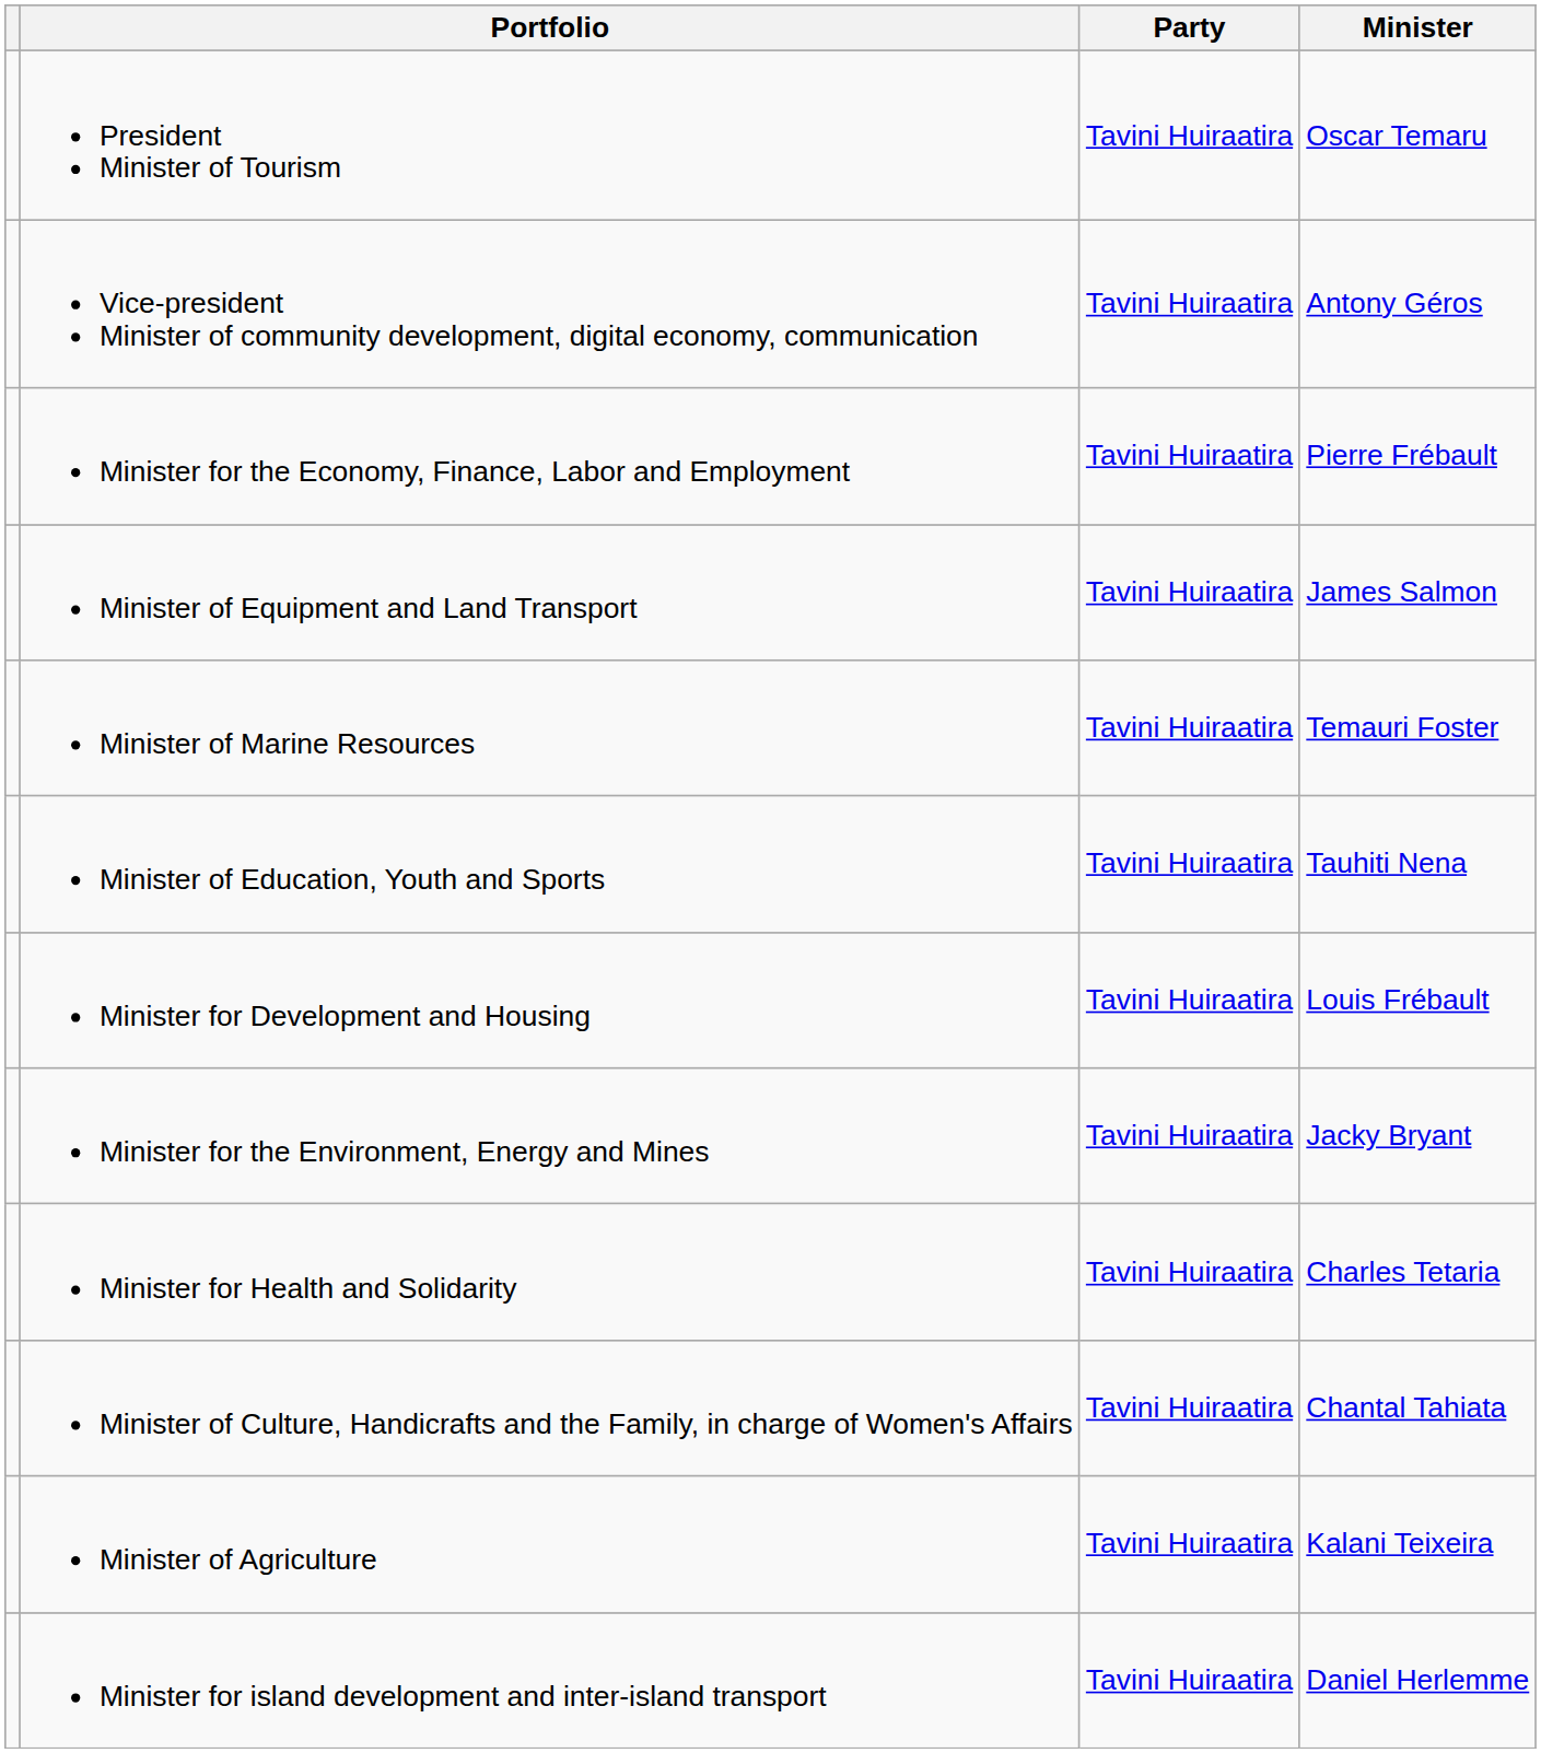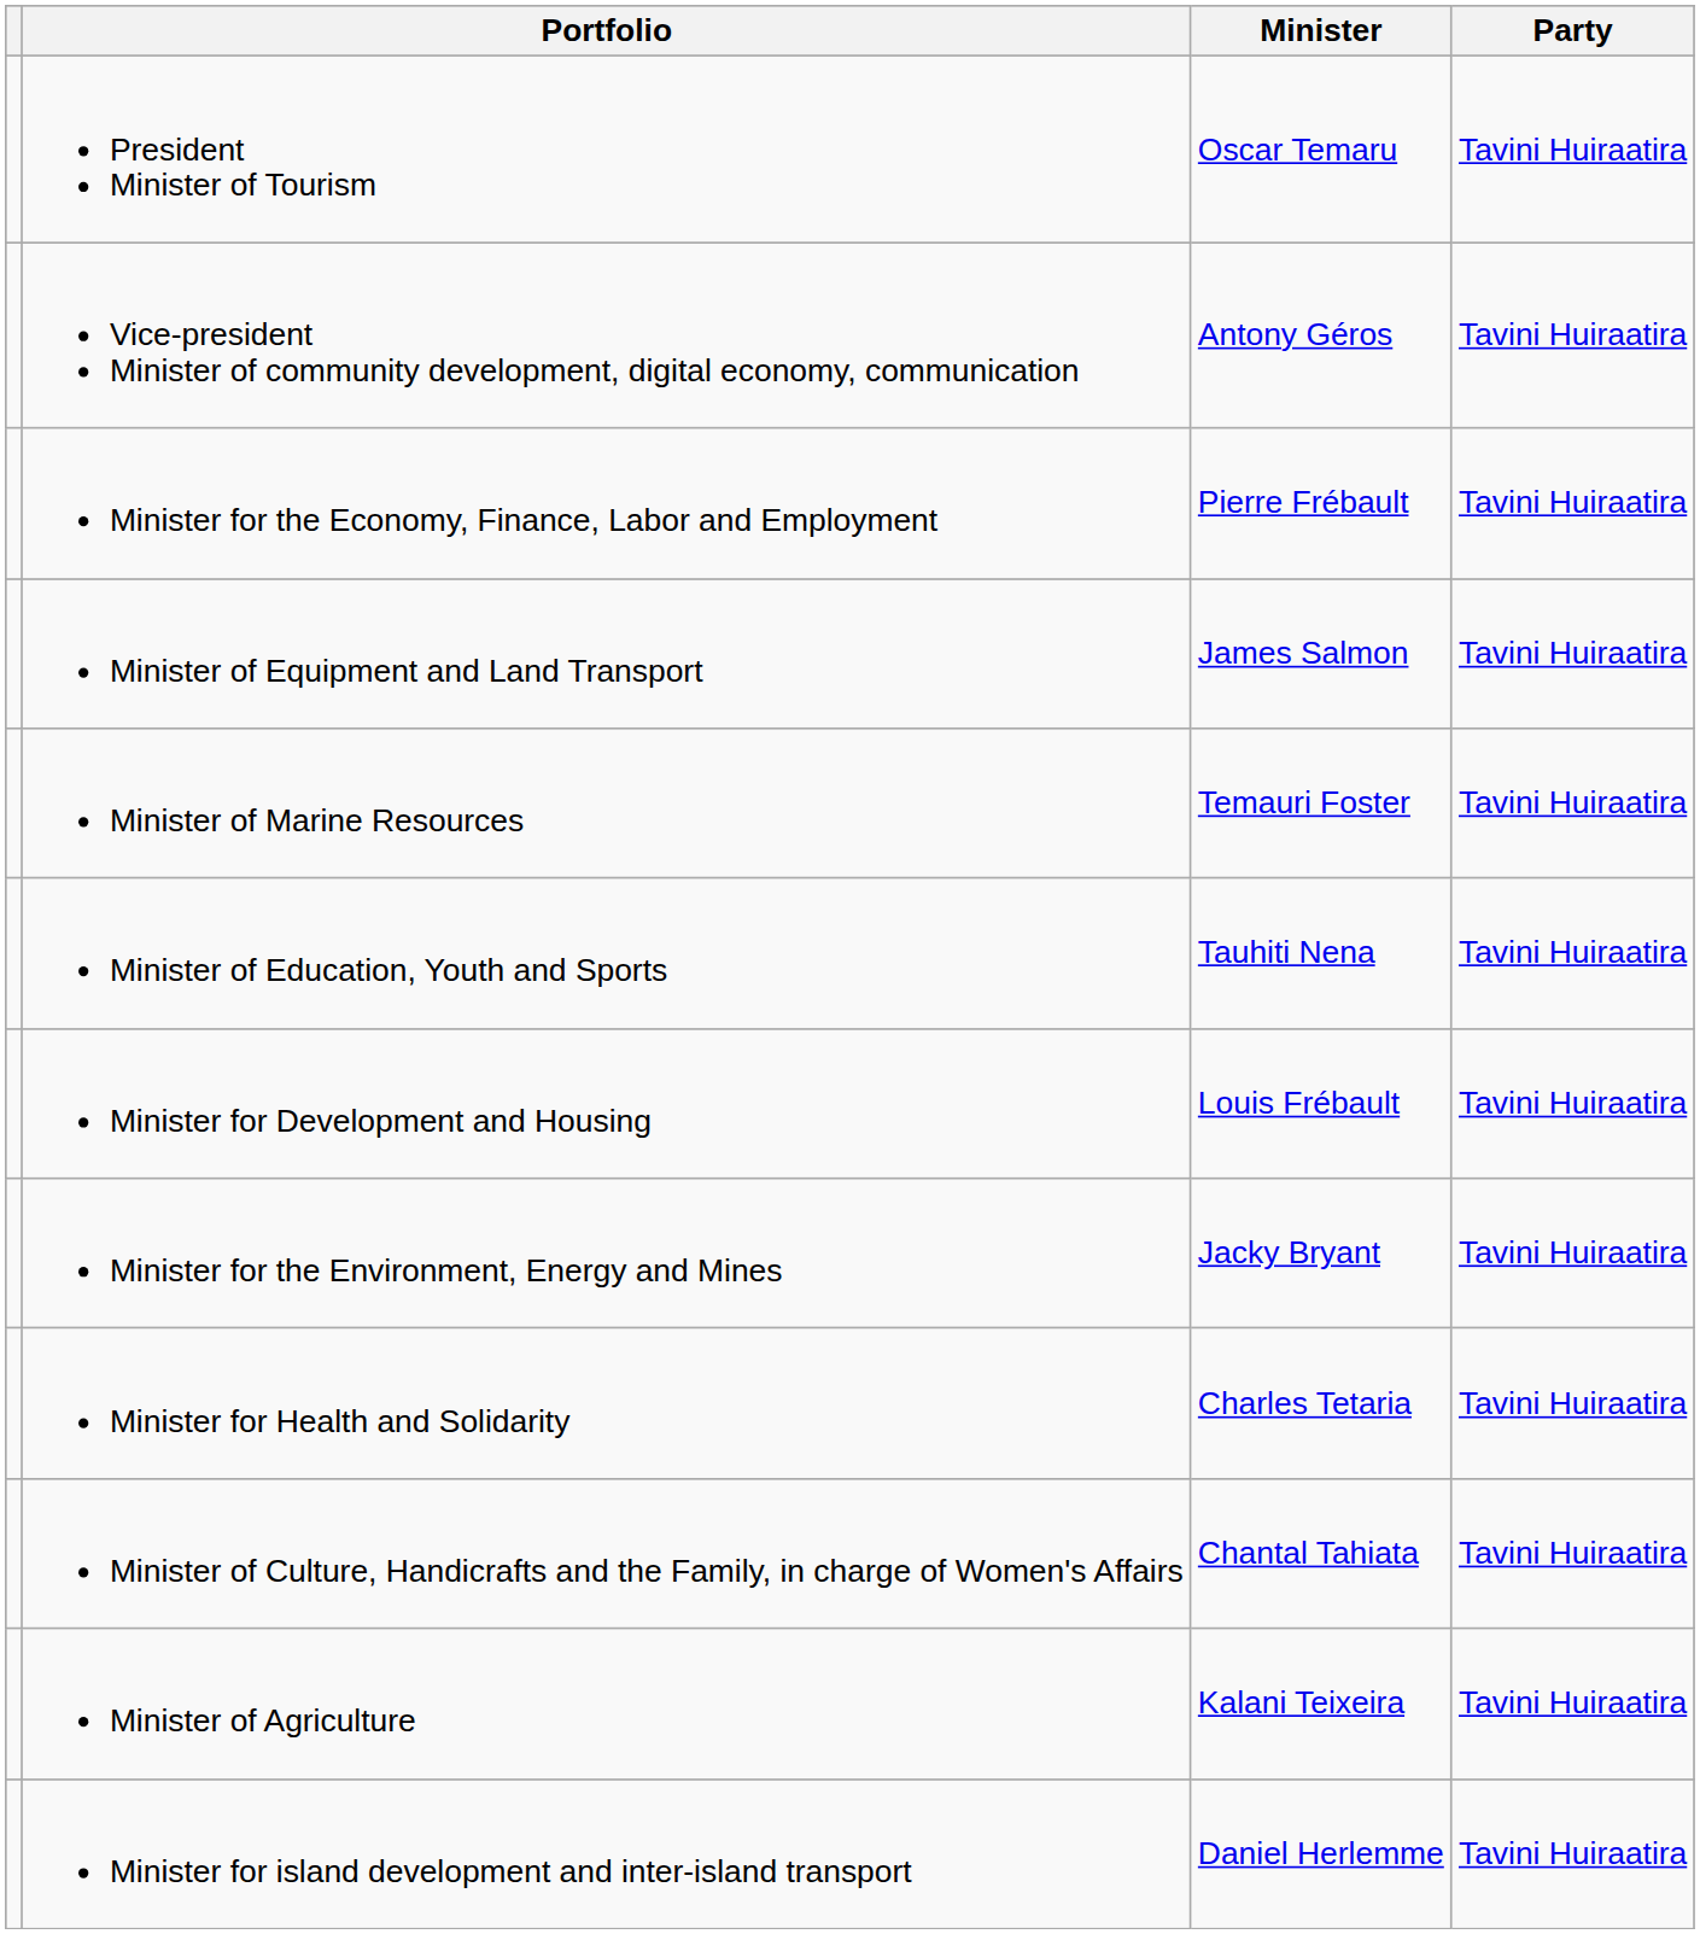columns swapped: Minister <-> Party
